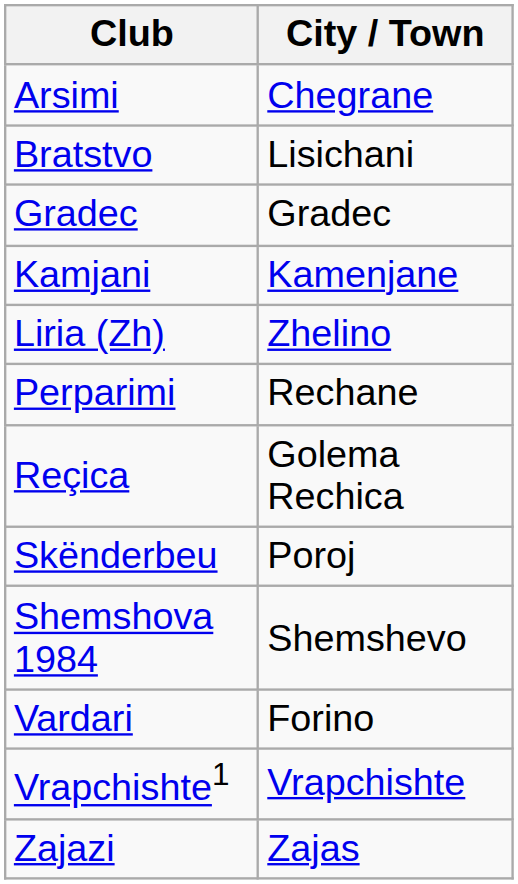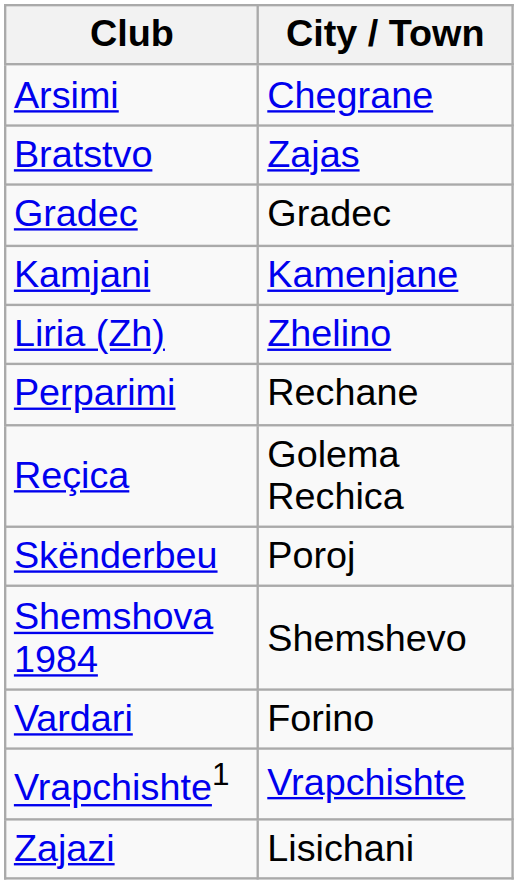Bratstvo | City / Town: Lisichani -> Zajas
Zajazi | City / Town: Zajas -> Lisichani
